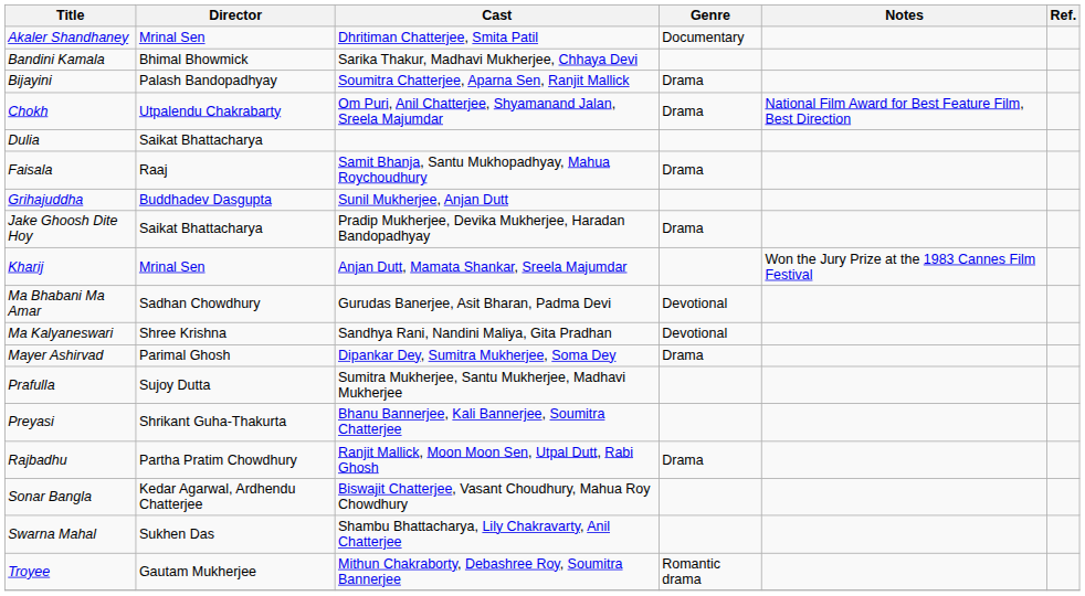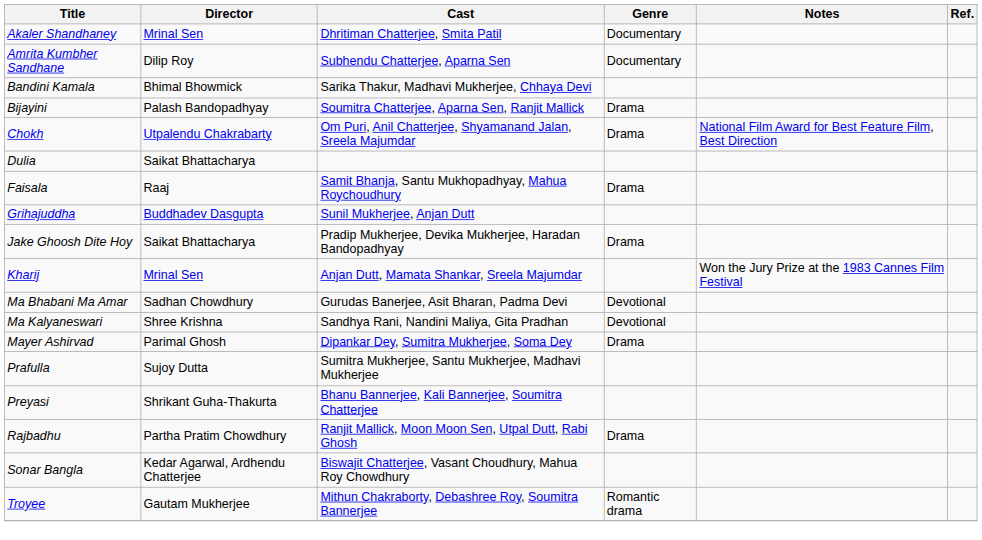+ row: Amrita Kumbher Sandhane | Dilip Roy | Subhendu Chatterjee, Aparna Sen | Documentary
- row: Swarna Mahal | Sukhen Das | Shambu Bhattacharya, Lily Chakravarty, Anil Chatterjee
